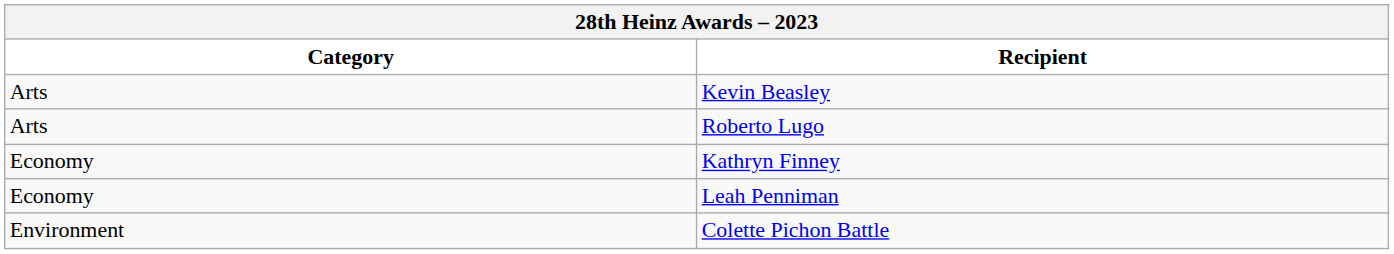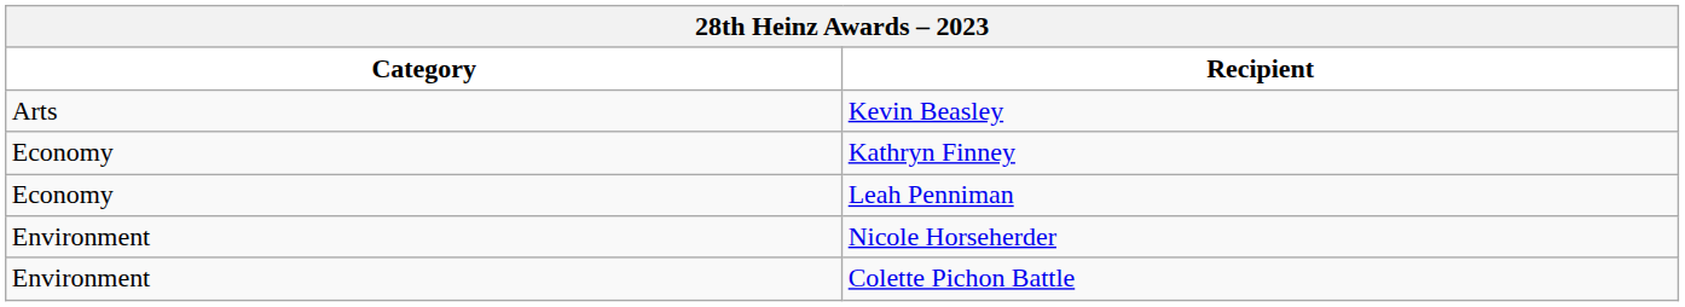- row: Arts | Roberto Lugo
+ row: Environment | Nicole Horseherder
